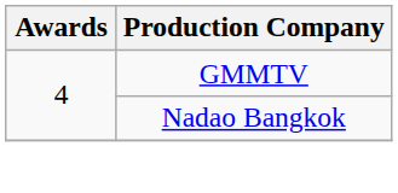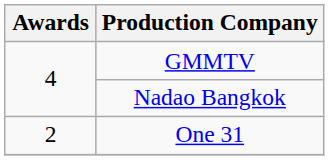+ row: 2 | One 31
